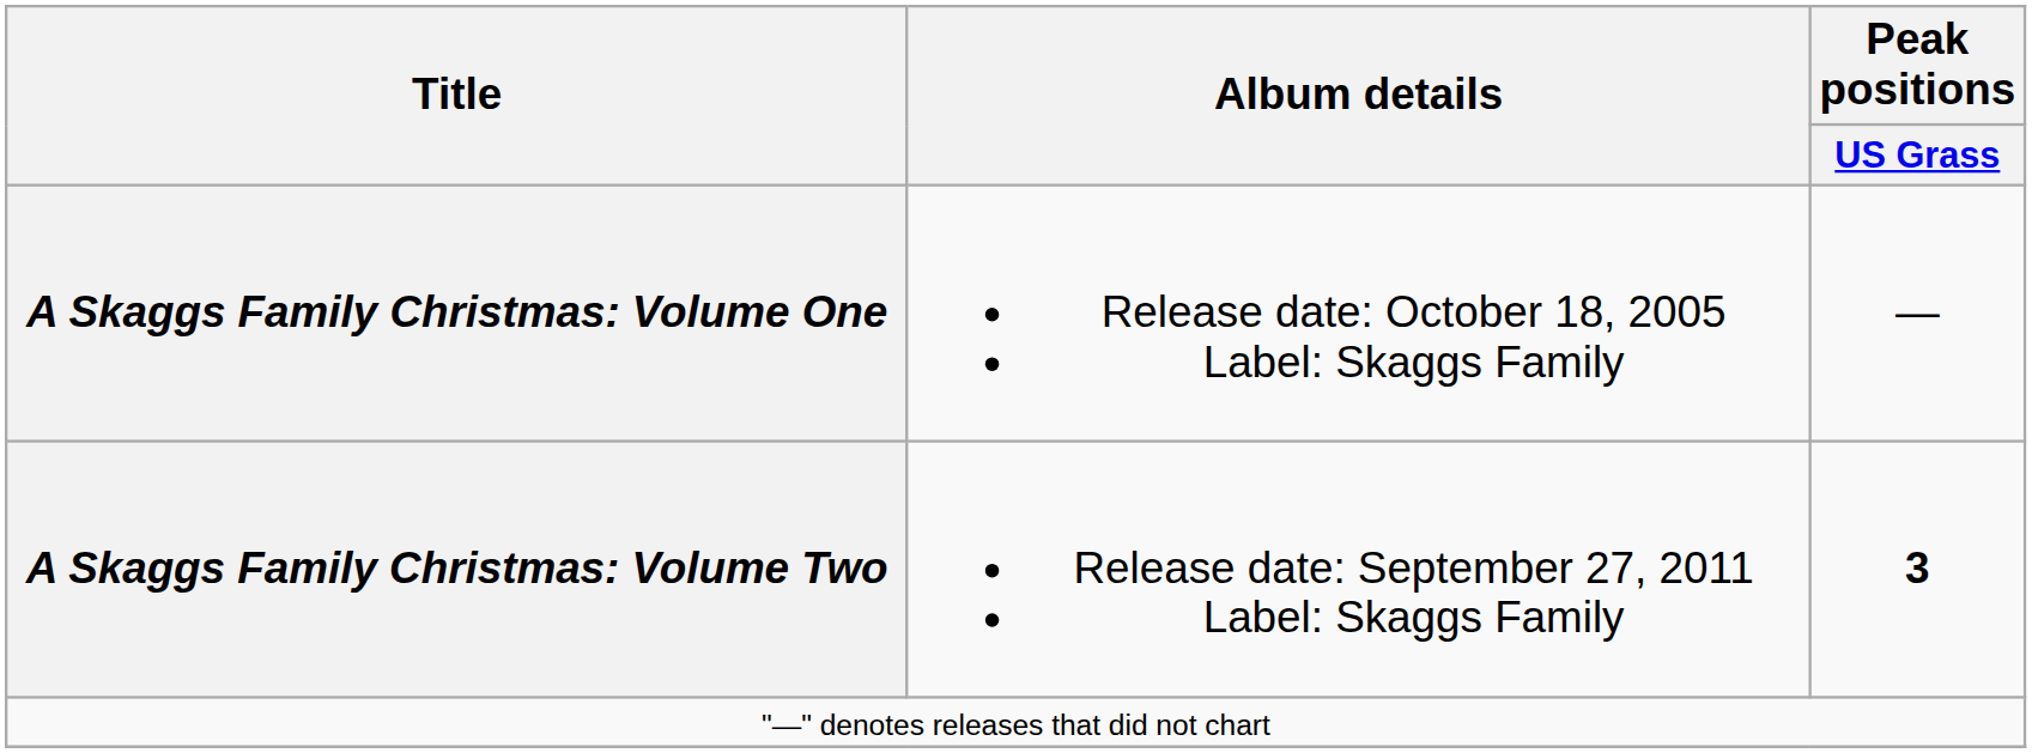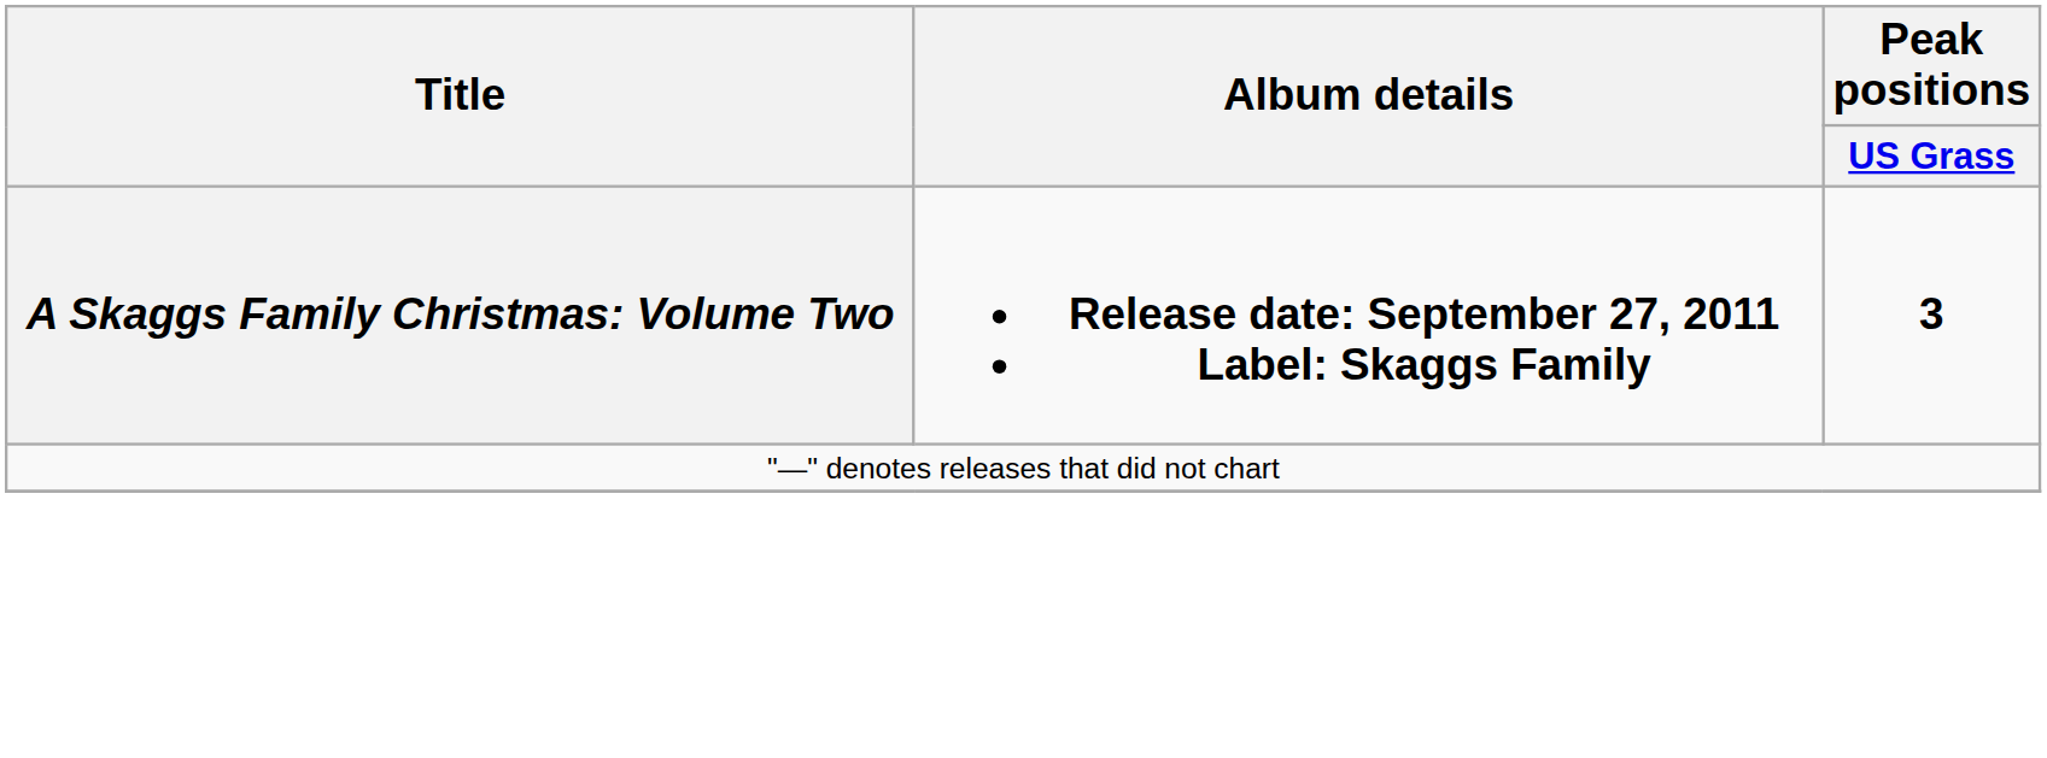- row: A Skaggs Family Christmas: Volume One | Release date: October 18, 2005 Label: Skaggs Family | —
A Skaggs Family Christmas: Volume Two | Album details: normal -> bold
